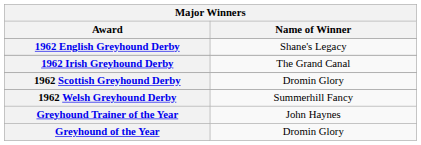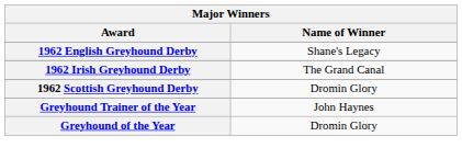- row: 1962 Welsh Greyhound Derby | Summerhill Fancy
